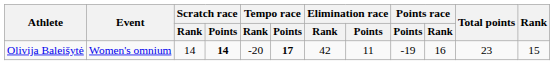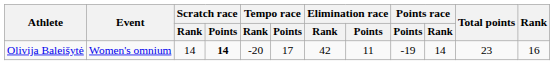Olivija Baleišytė | Tempo race / Points: bold -> normal
Olivija Baleišytė | Points race / Rank: 16 -> 14
Olivija Baleišytė | Rank: 15 -> 16
